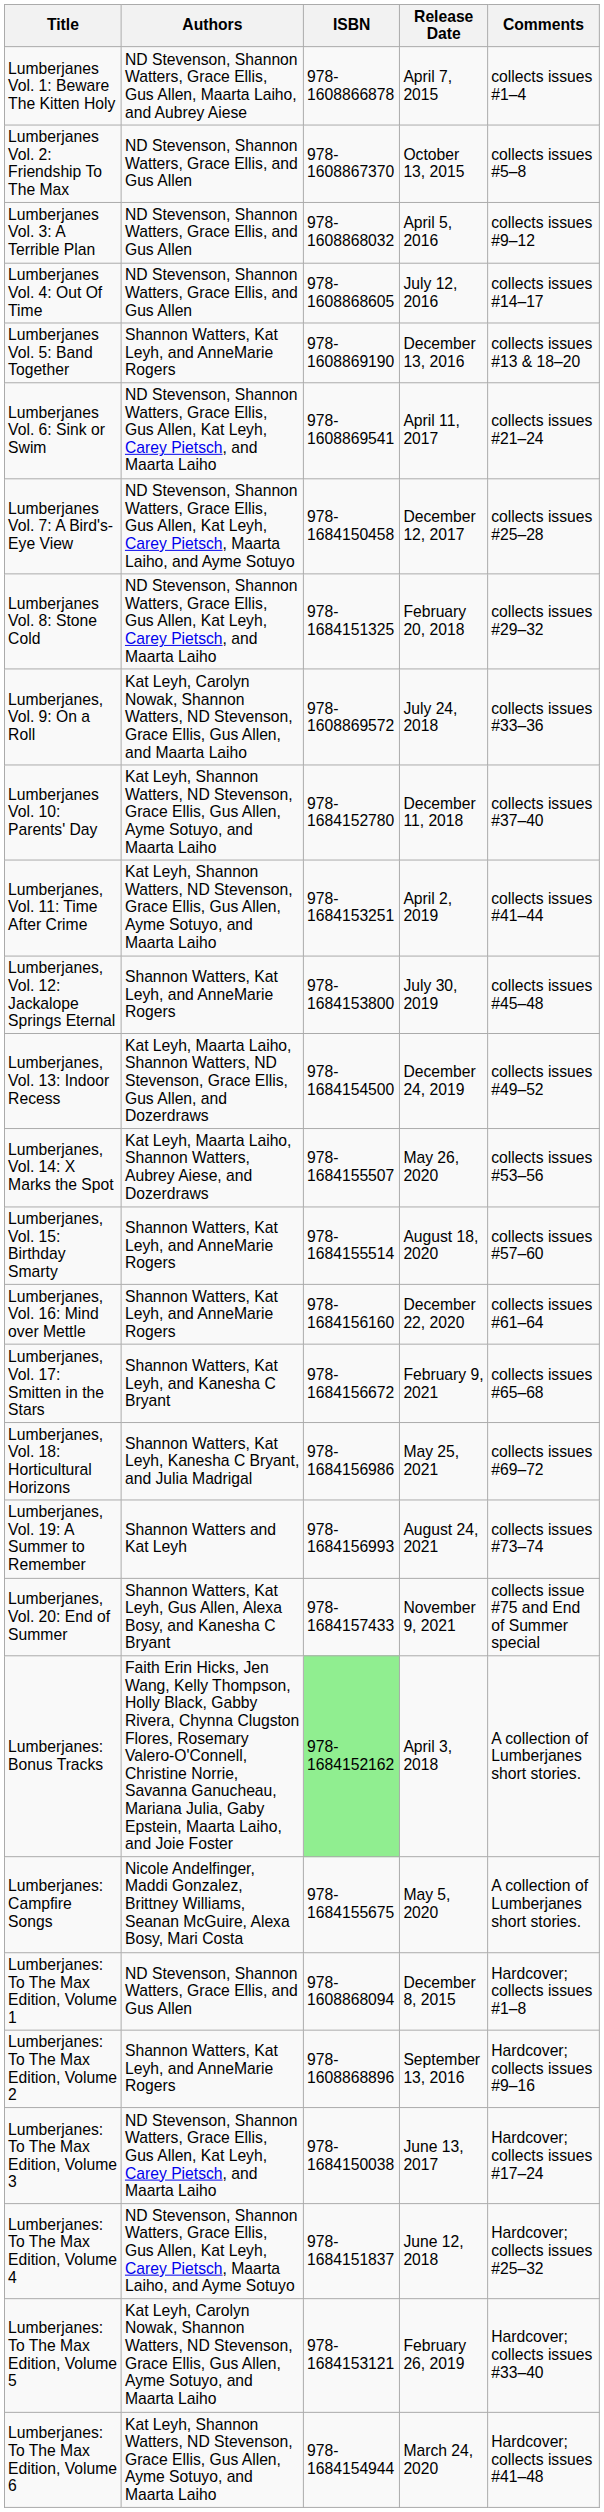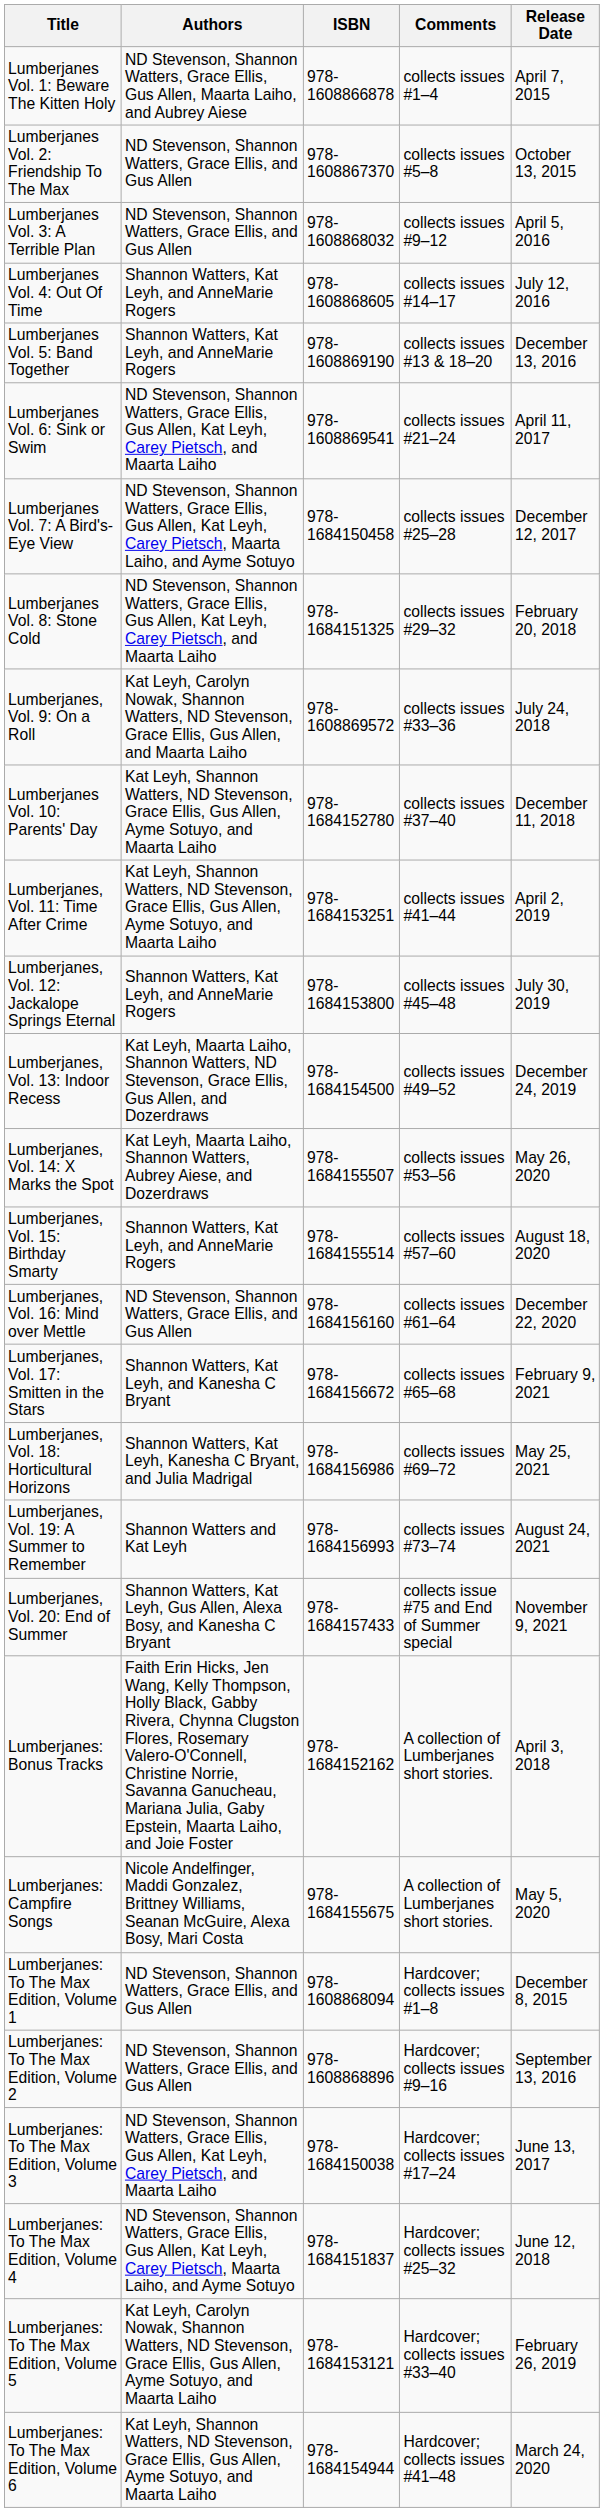columns swapped: Release Date <-> Comments
Lumberjanes Vol. 4: Out Of Time | Authors: ND Stevenson, Shannon Watters, Grace Ellis, and Gus Allen -> Shannon Watters, Kat Leyh, and AnneMarie Rogers
Lumberjanes, Vol. 16: Mind over Mettle | Authors: Shannon Watters, Kat Leyh, and AnneMarie Rogers -> ND Stevenson, Shannon Watters, Grace Ellis, and Gus Allen
Lumberjanes: Bonus Tracks | ISBN: lightgreen background -> no background
Lumberjanes: To The Max Edition, Volume 2 | Authors: Shannon Watters, Kat Leyh, and AnneMarie Rogers -> ND Stevenson, Shannon Watters, Grace Ellis, and Gus Allen
